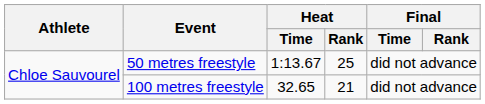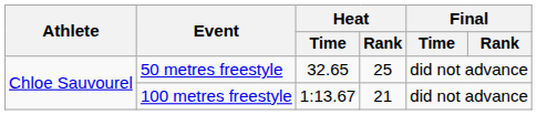50 metres freestyle | Heat / Time: 1:13.67 -> 32.65
100 metres freestyle | Heat / Time: 32.65 -> 1:13.67
